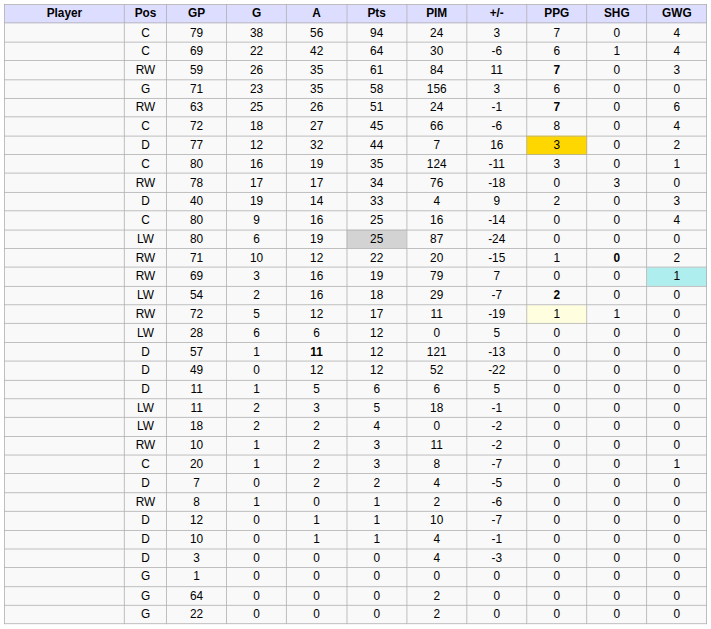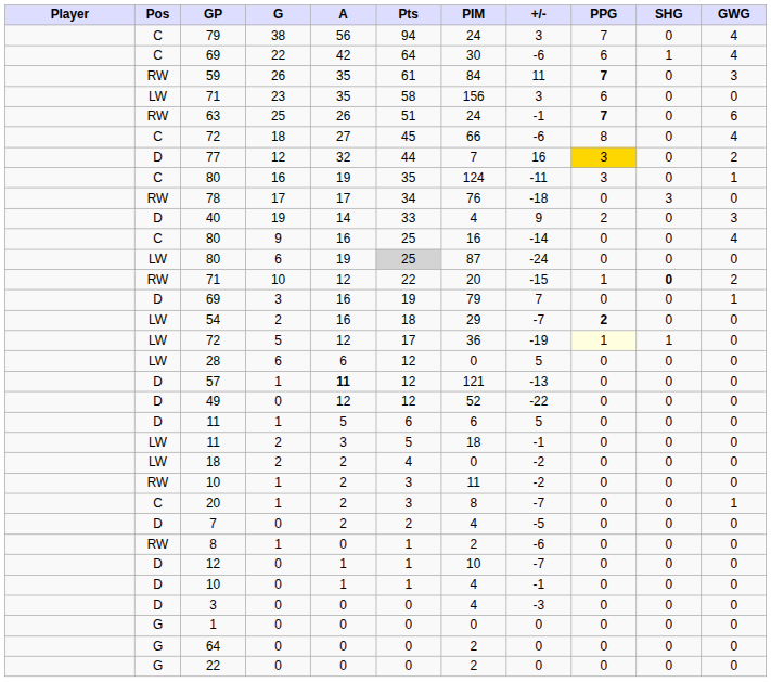71 / 23 | Pos: G -> LW
69 / 3 | Pos: RW -> D
69 / 3 | GWG: paleturquoise background -> no background
72 / 5 | Pos: RW -> LW
72 / 5 | PIM: 11 -> 36
